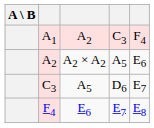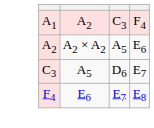- column: A \ B
